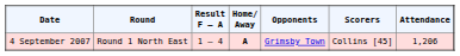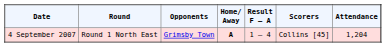columns swapped: Opponents <-> Result F – A
4 September 2007 | Attendance: 1,206 -> 1,204
